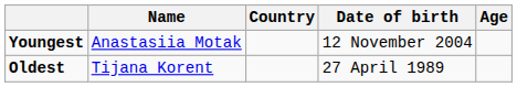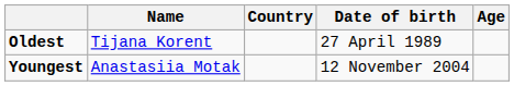rows swapped: Youngest <-> Oldest
